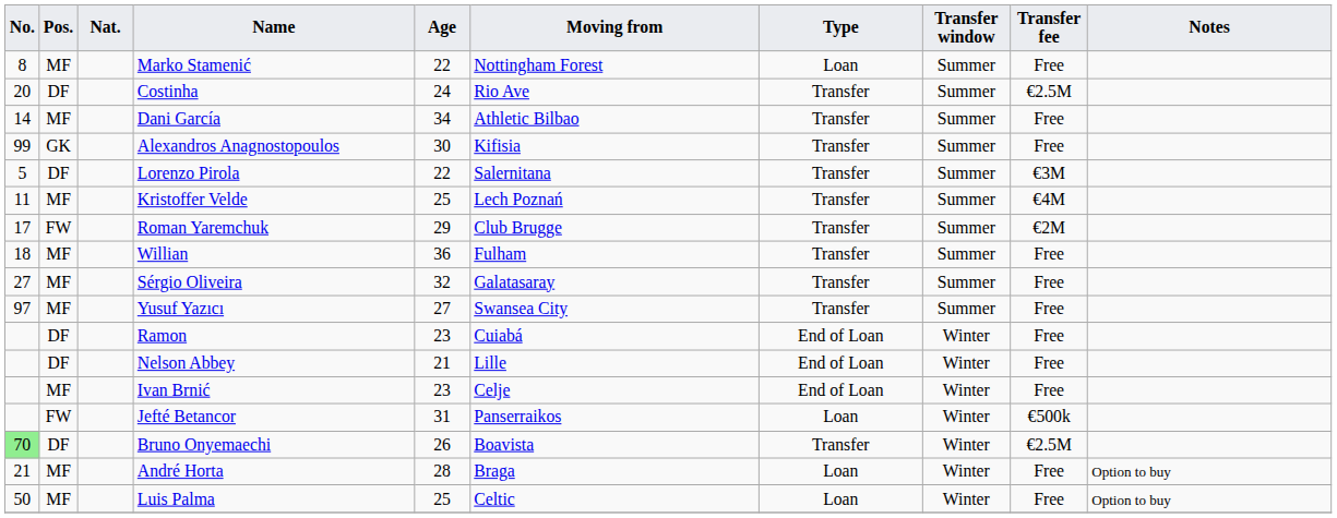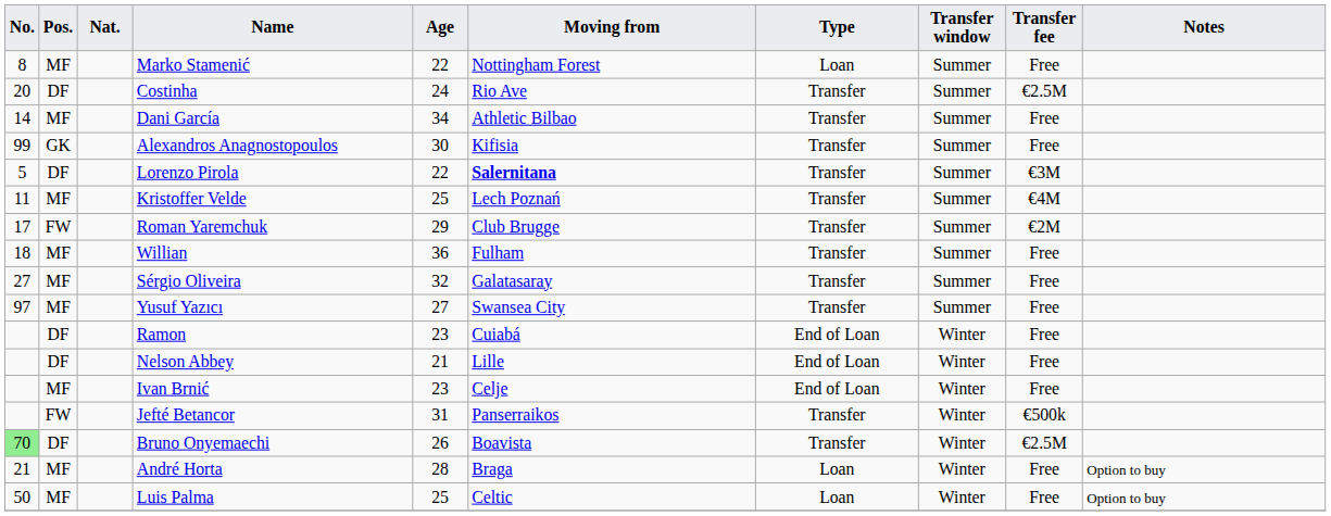Lorenzo Pirola | Moving from: normal -> bold
Jefté Betancor | Type: Loan -> Transfer
